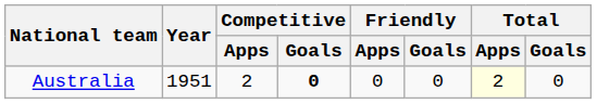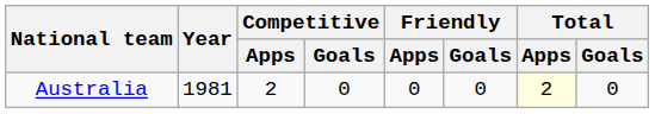Australia | Year: 1951 -> 1981
Australia | Competitive / Goals: bold -> normal
